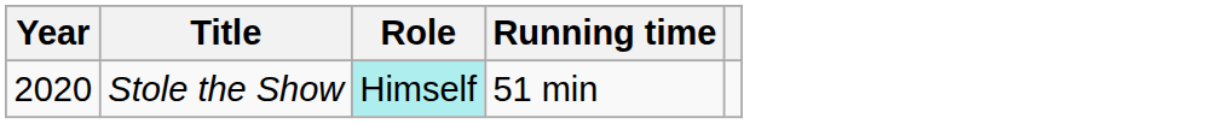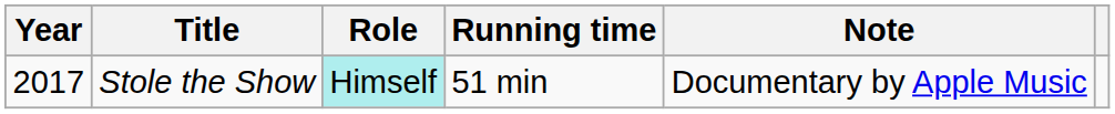+ column: Note | Documentary by Apple Music
Stole the Show | Year: 2020 -> 2017
